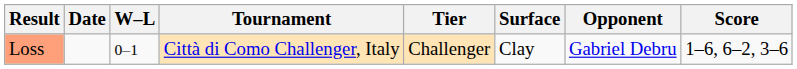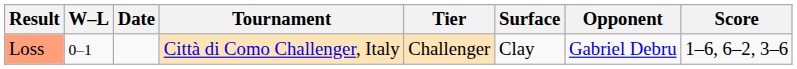columns swapped: W–L <-> Date
